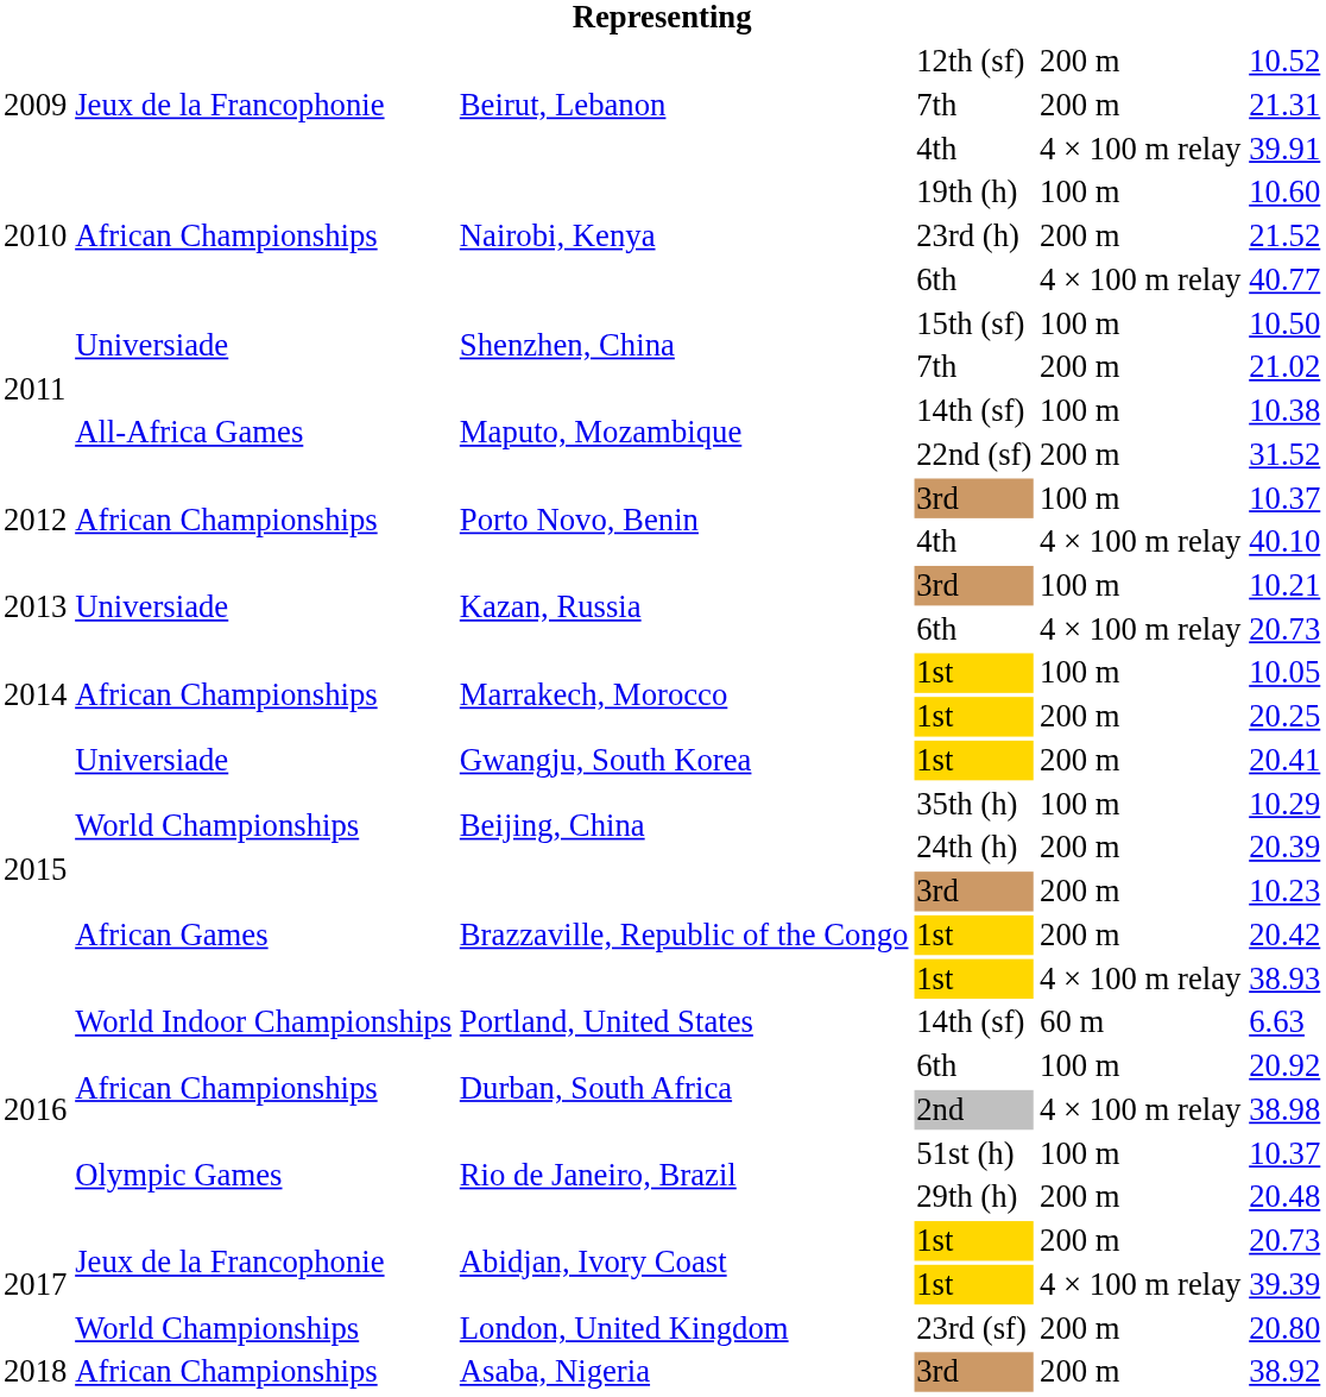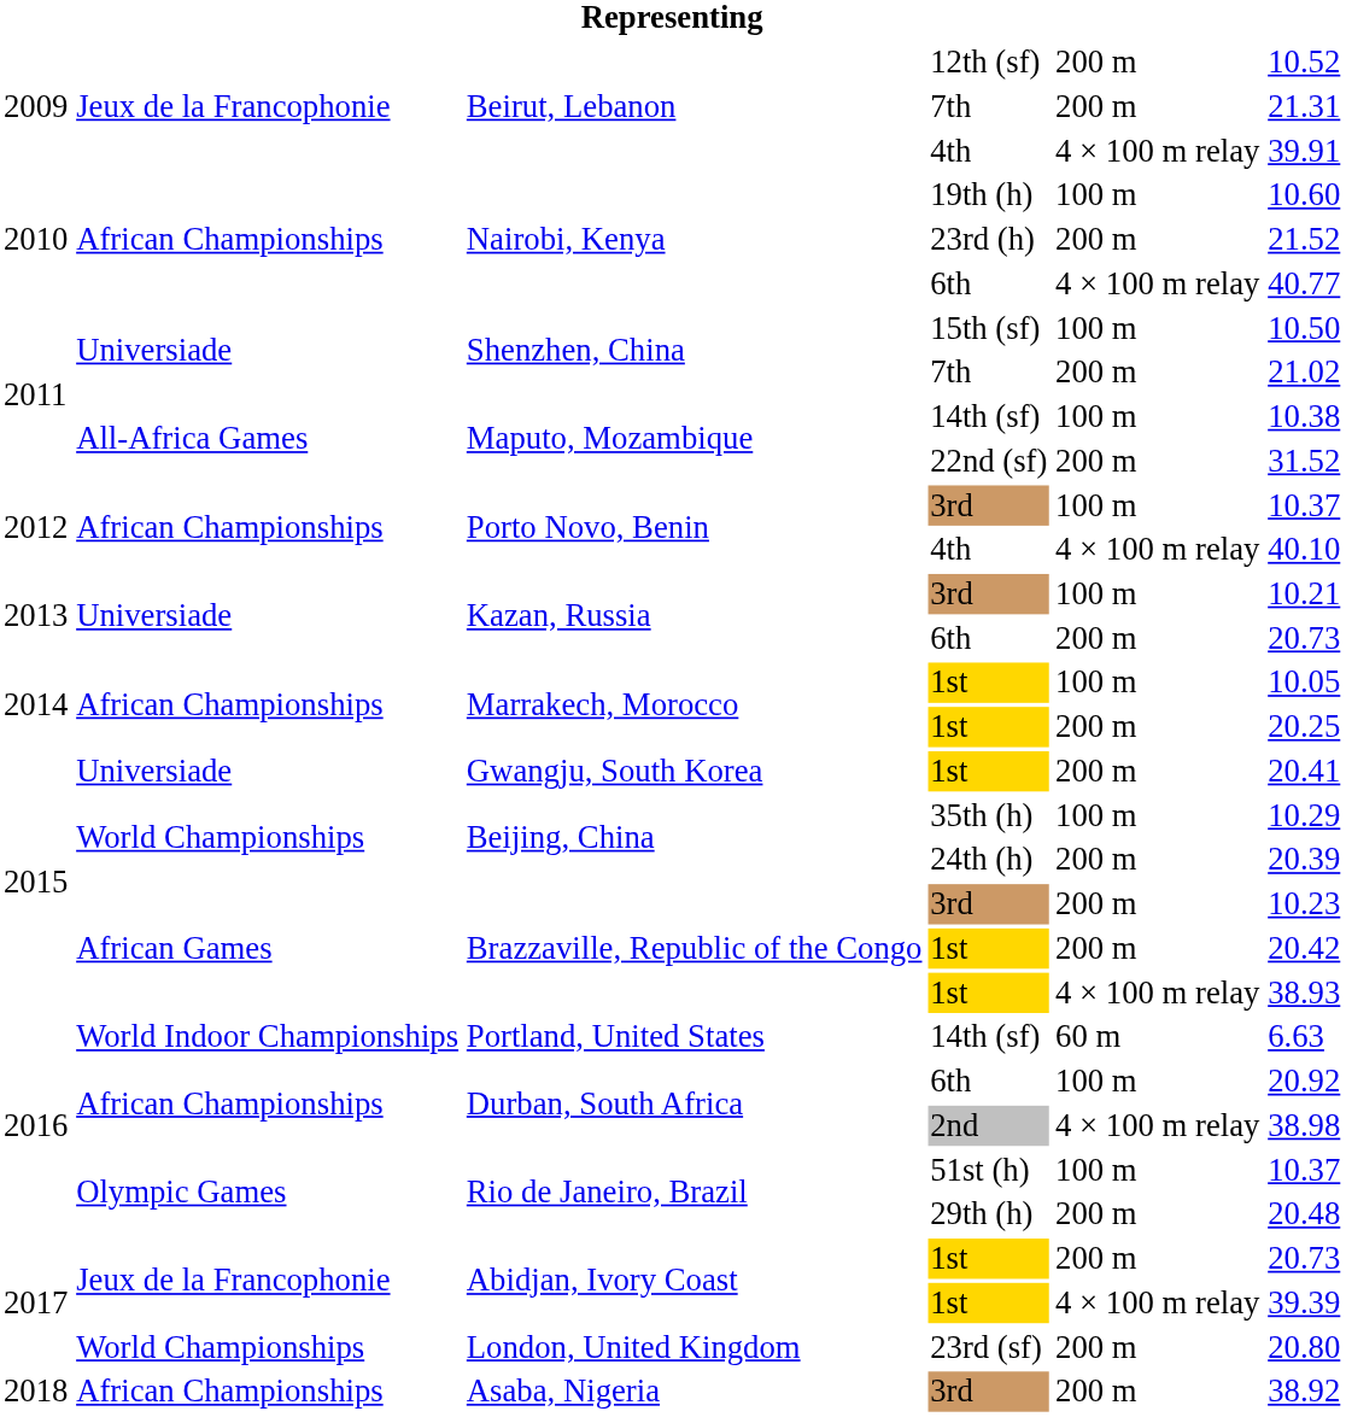Kazan, Russia / 6th | column 5: 4 × 100 m relay -> 200 m
